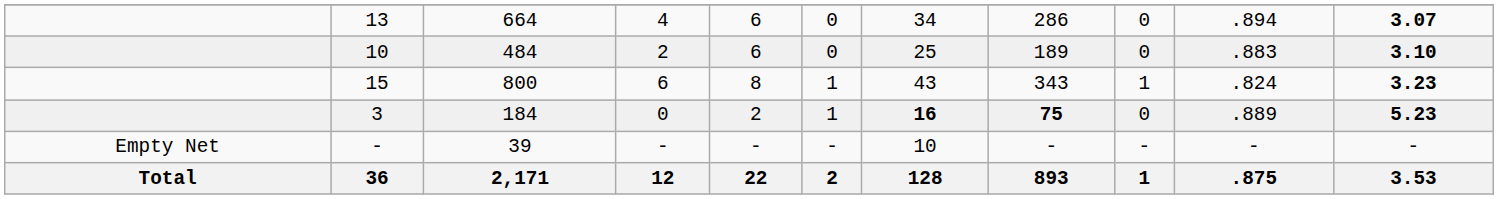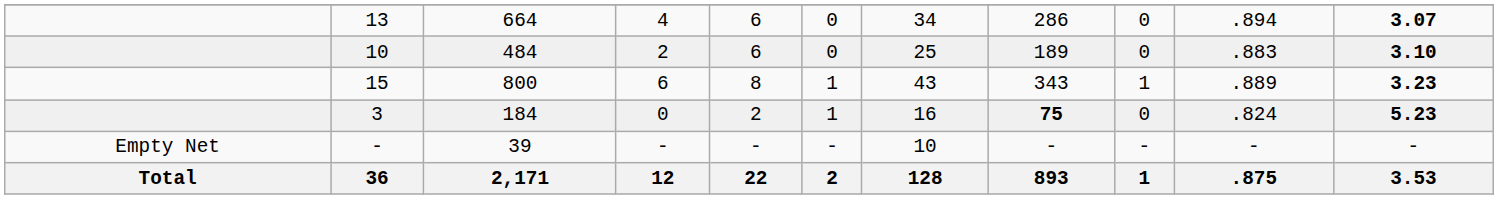15 | column 10: .824 -> .889
3 | column 7: bold -> normal
3 | column 10: .889 -> .824
